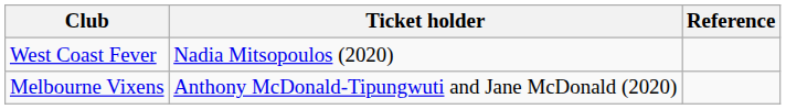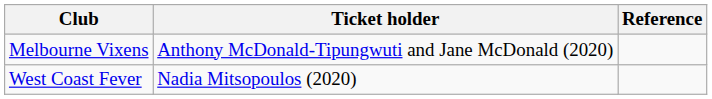rows swapped: Melbourne Vixens <-> West Coast Fever
